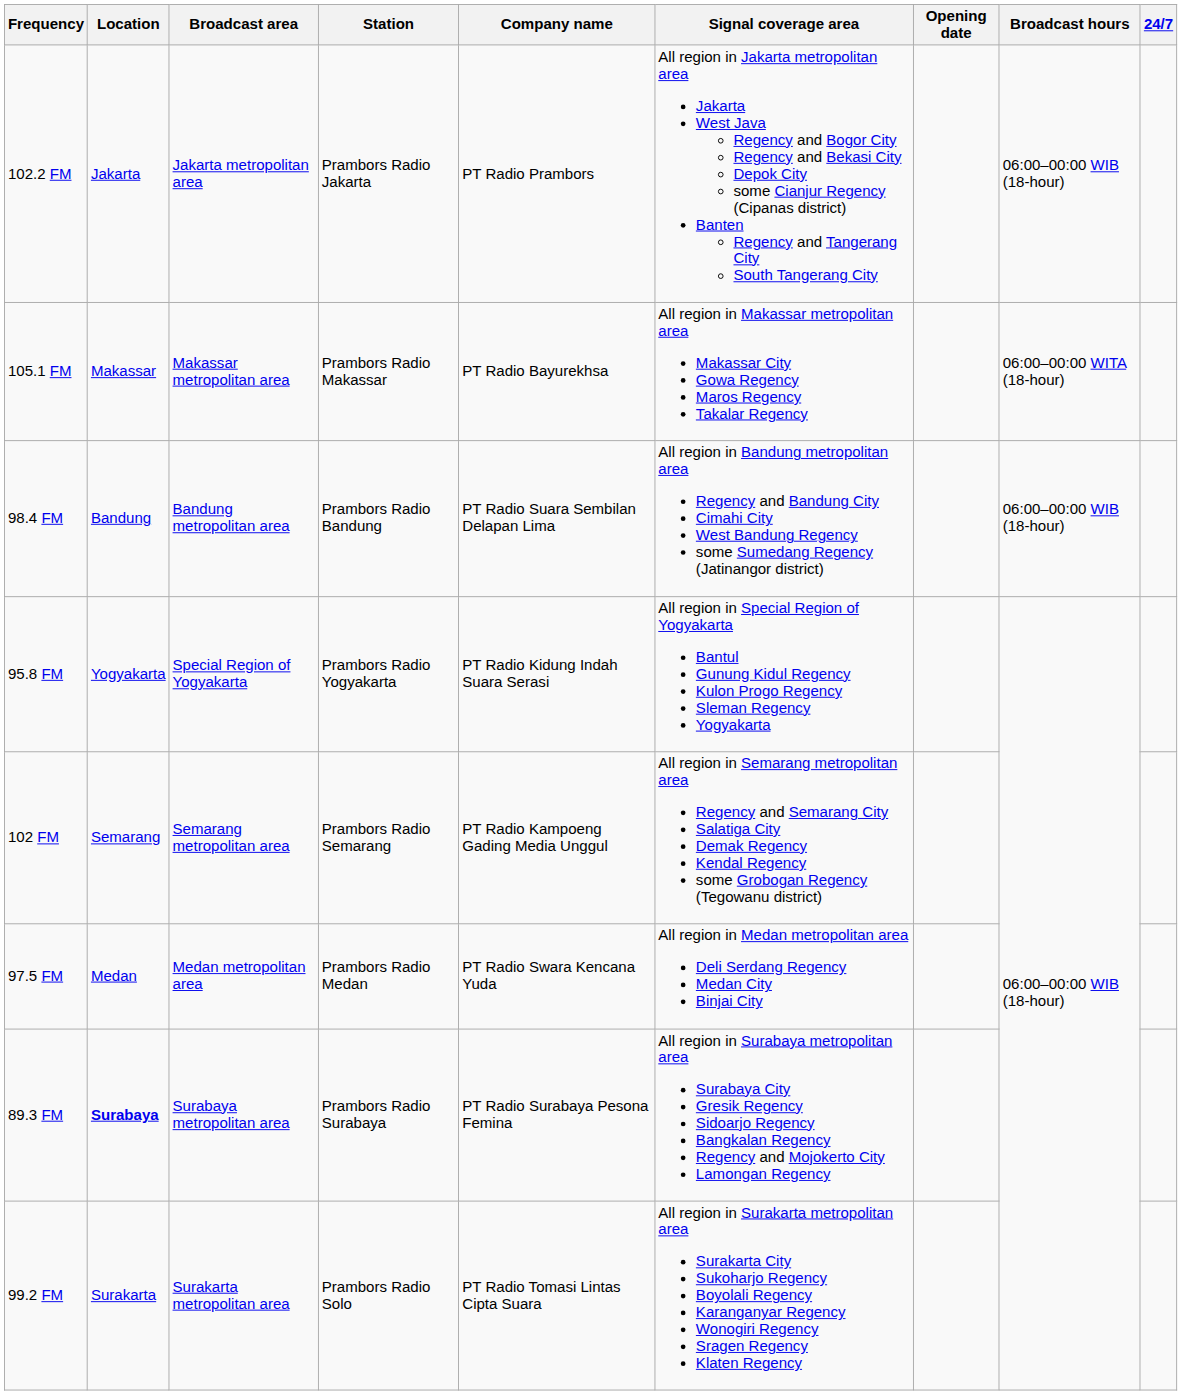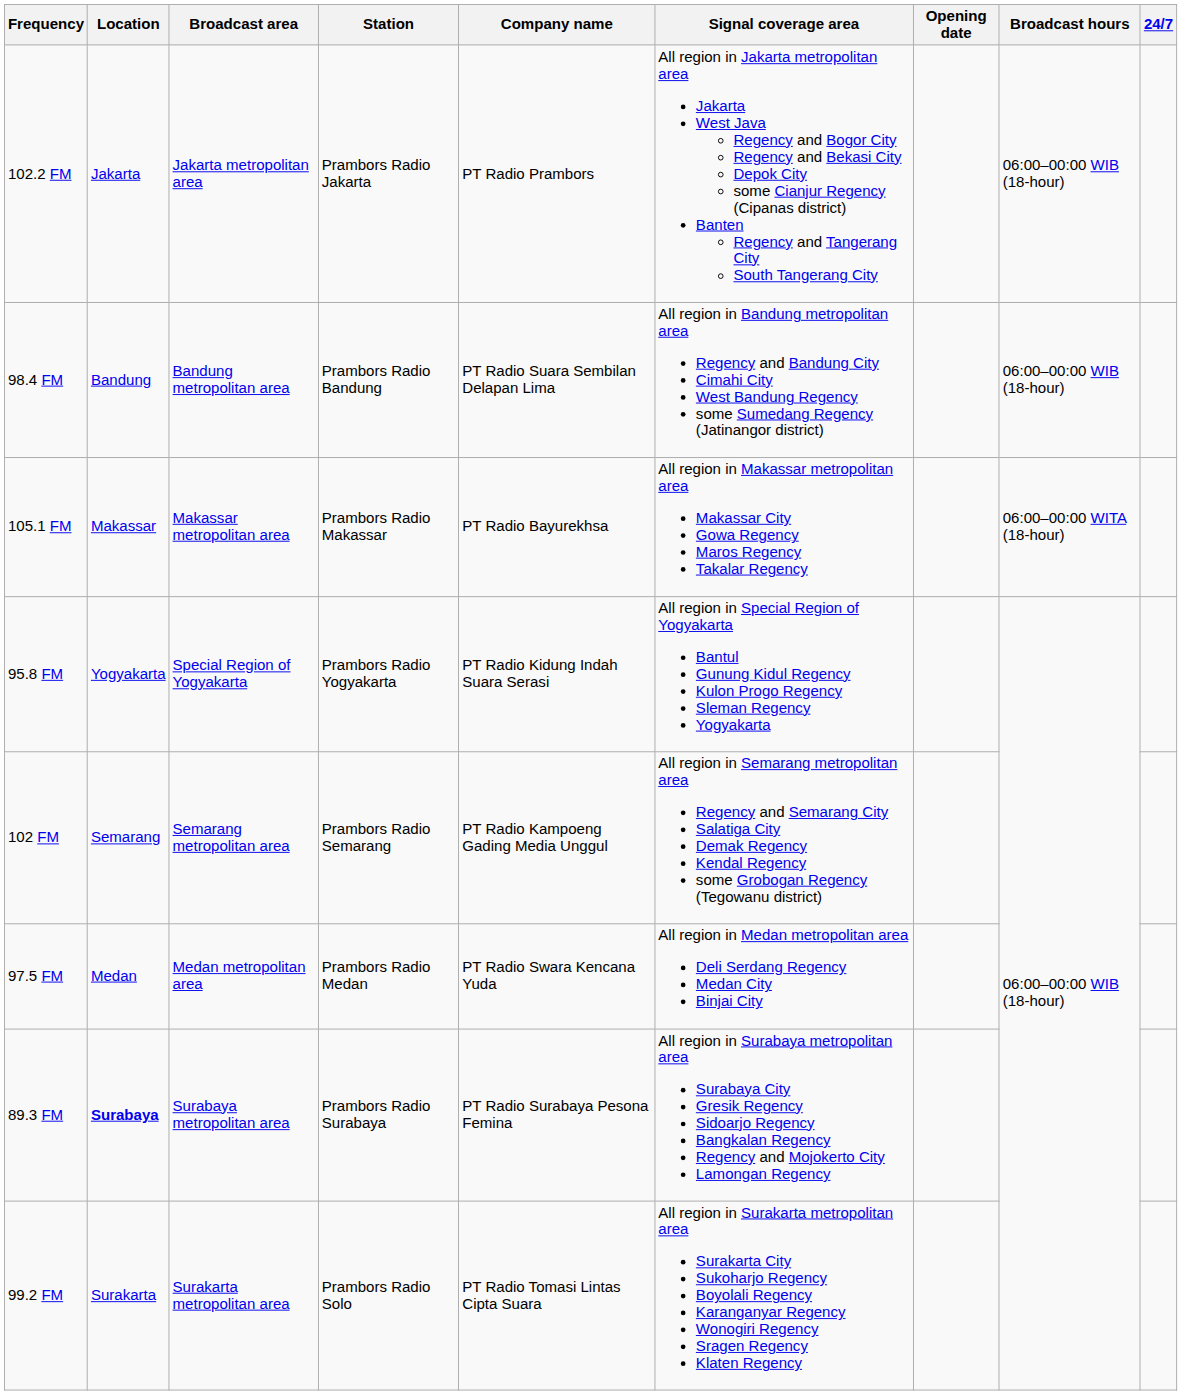rows swapped: 98.4 FM <-> 105.1 FM
